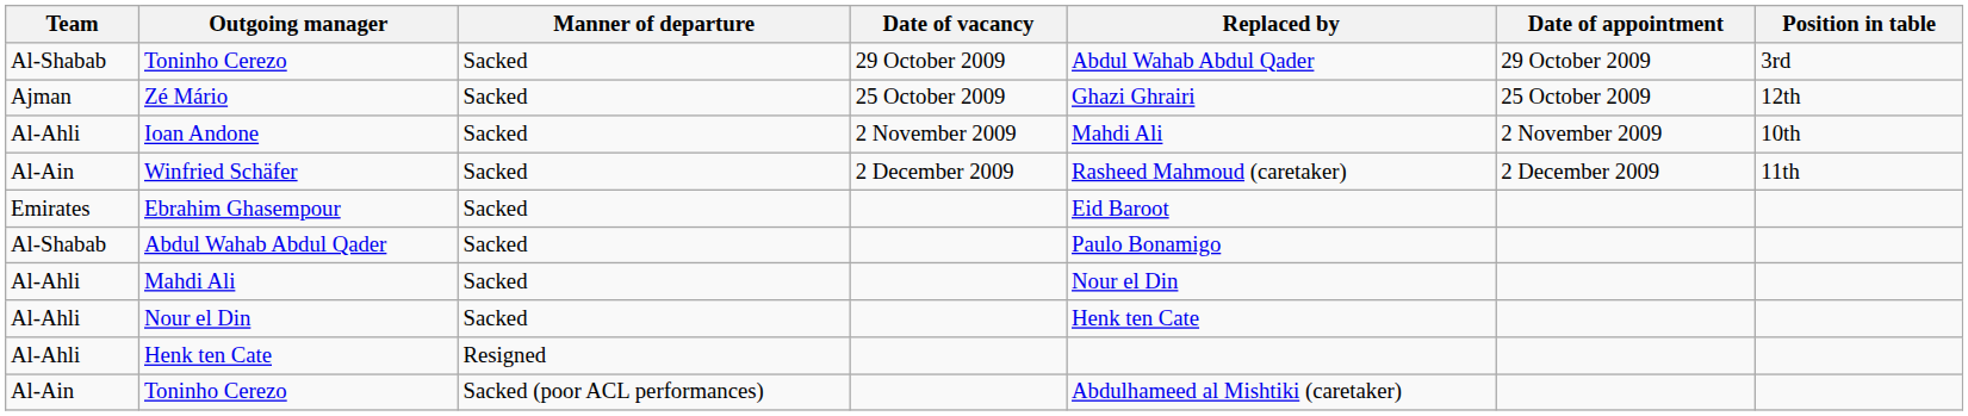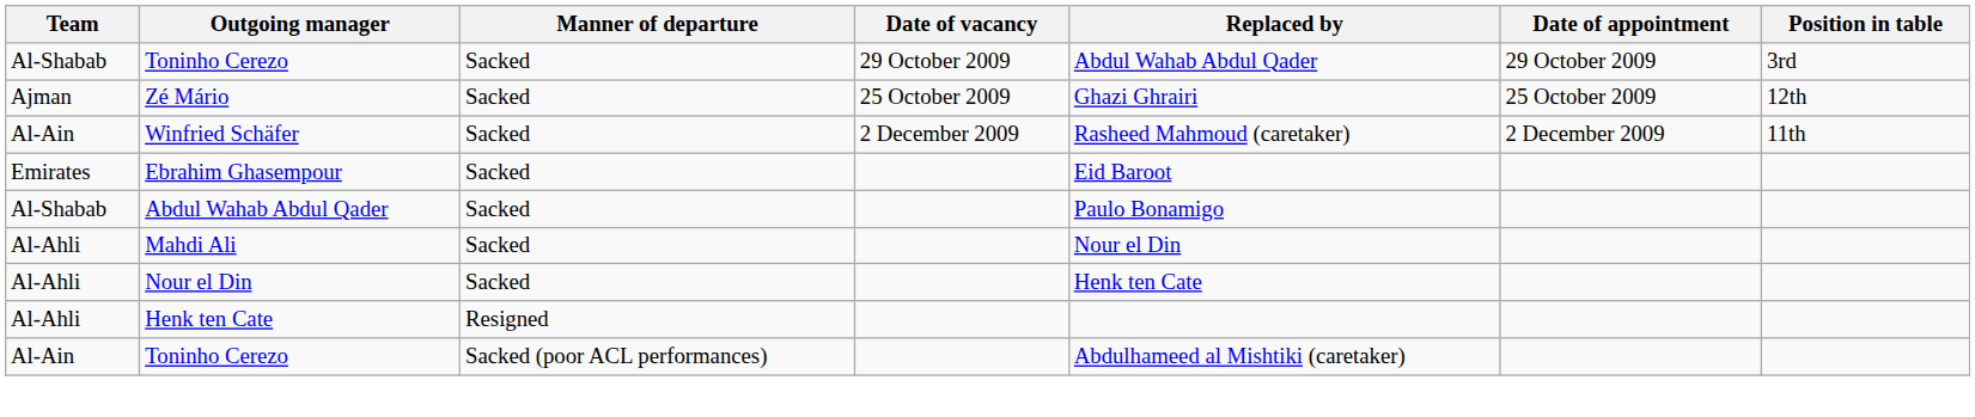- row: Al-Ahli | Ioan Andone | Sacked | 2 November 2009 | Mahdi Ali | 2 November 2009 | 10th
